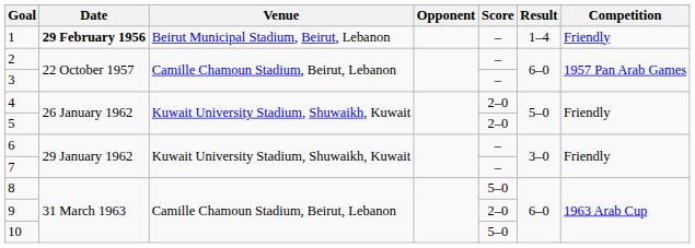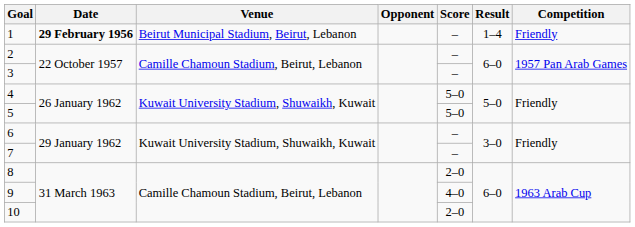4 | Score: 2–0 -> 5–0
5 | Score: 2–0 -> 5–0
8 | Score: 5–0 -> 2–0
9 | Score: 2–0 -> 4–0
10 | Score: 5–0 -> 2–0
